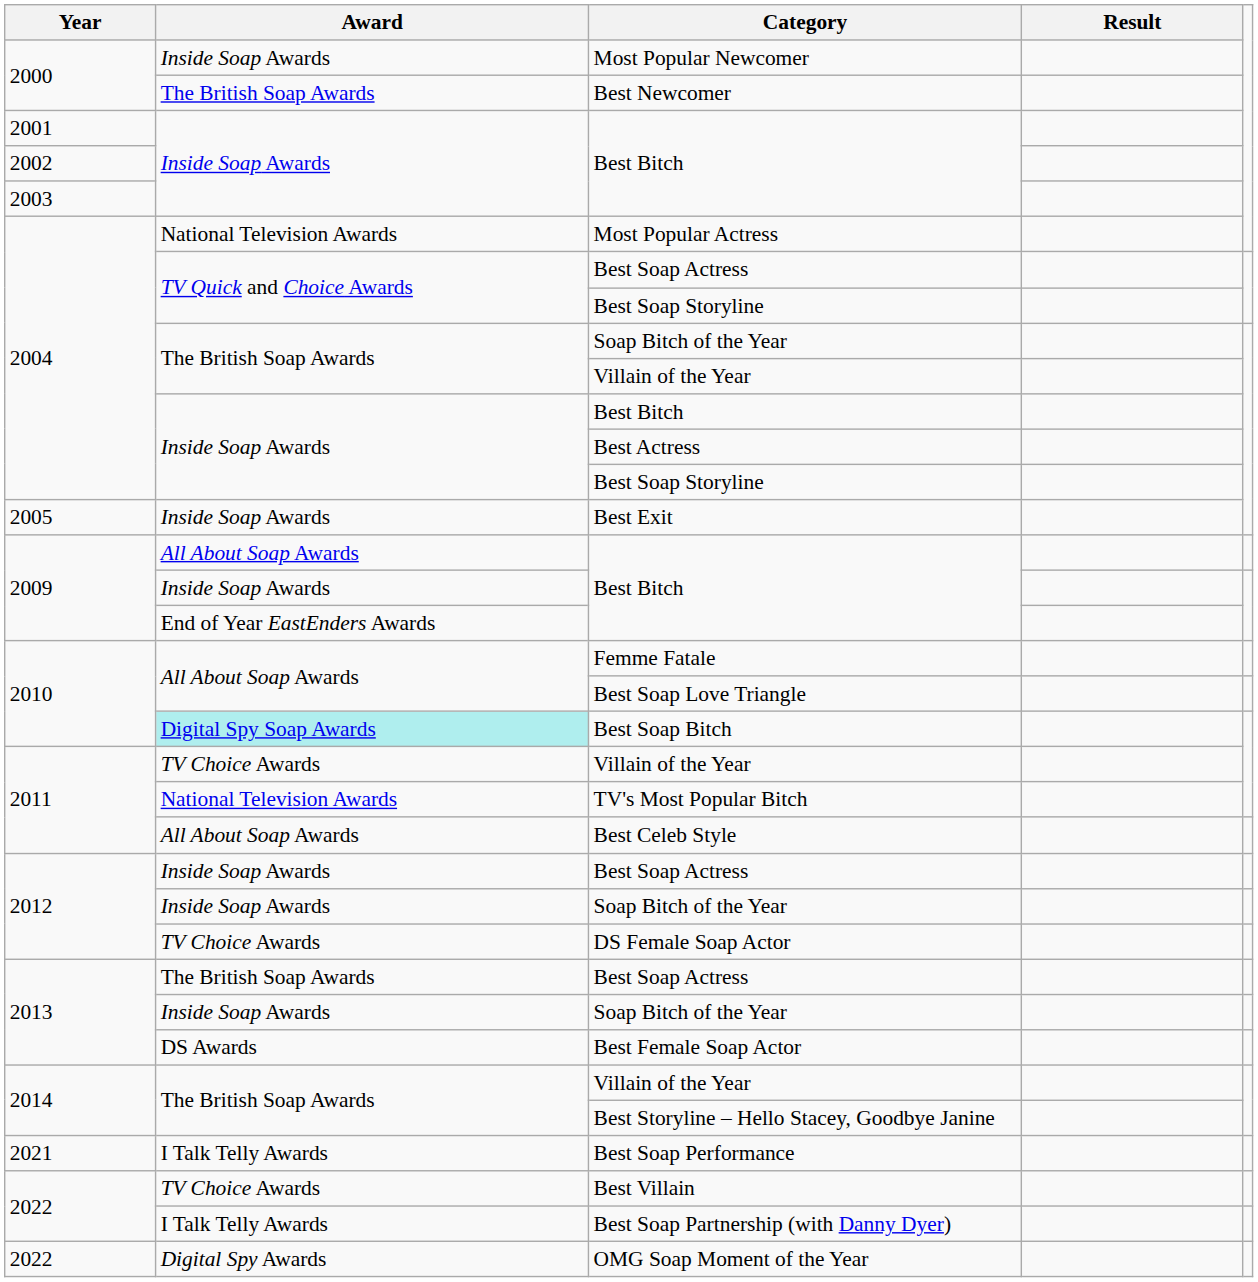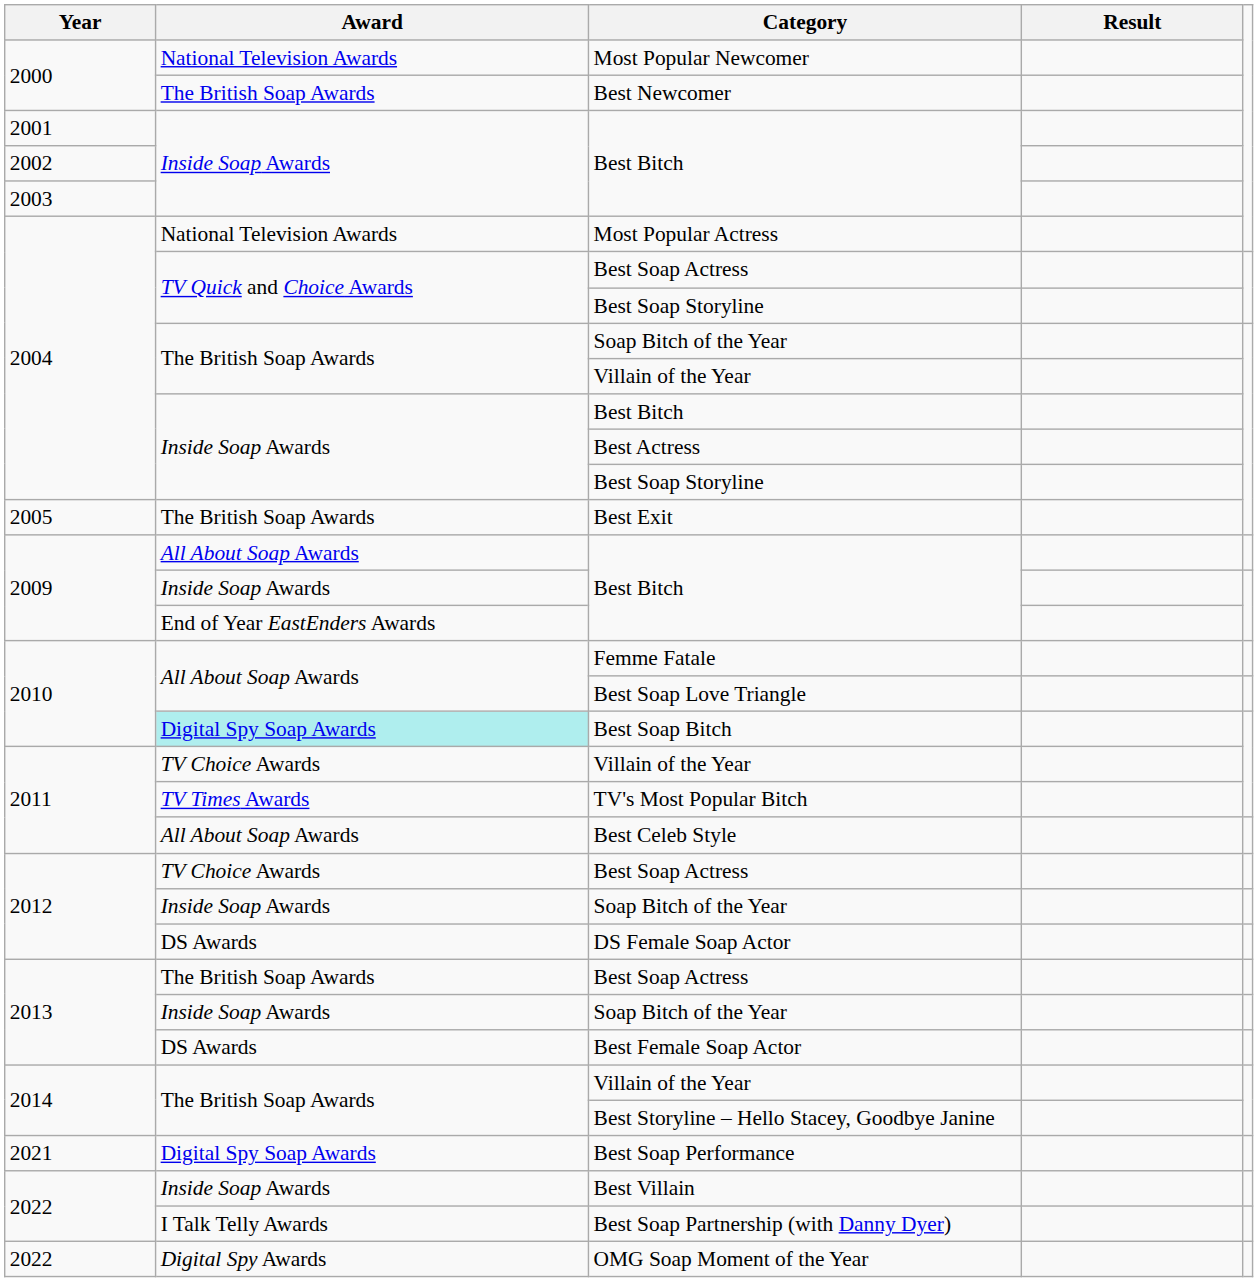Most Popular Newcomer | Award: Inside Soap Awards -> National Television Awards
Best Exit | Award: Inside Soap Awards -> The British Soap Awards
TV's Most Popular Bitch | Award: National Television Awards -> TV Times Awards
2012 / Best Soap Actress | Award: Inside Soap Awards -> TV Choice Awards
DS Female Soap Actor | Award: TV Choice Awards -> DS Awards
Best Soap Performance | Award: I Talk Telly Awards -> Digital Spy Soap Awards
Best Villain | Award: TV Choice Awards -> Inside Soap Awards
